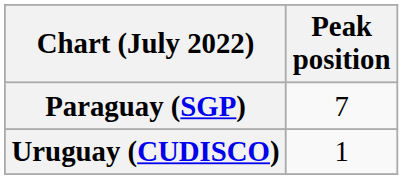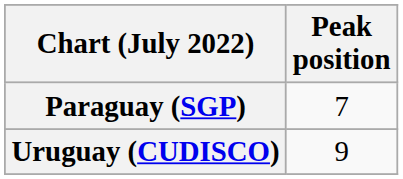Uruguay (CUDISCO) | Peak position: 1 -> 9
